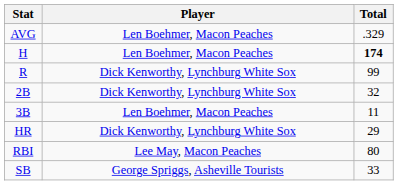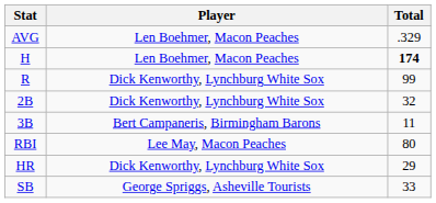3B | Player: Len Boehmer, Macon Peaches -> Bert Campaneris, Birmingham Barons
rows swapped: HR <-> RBI
